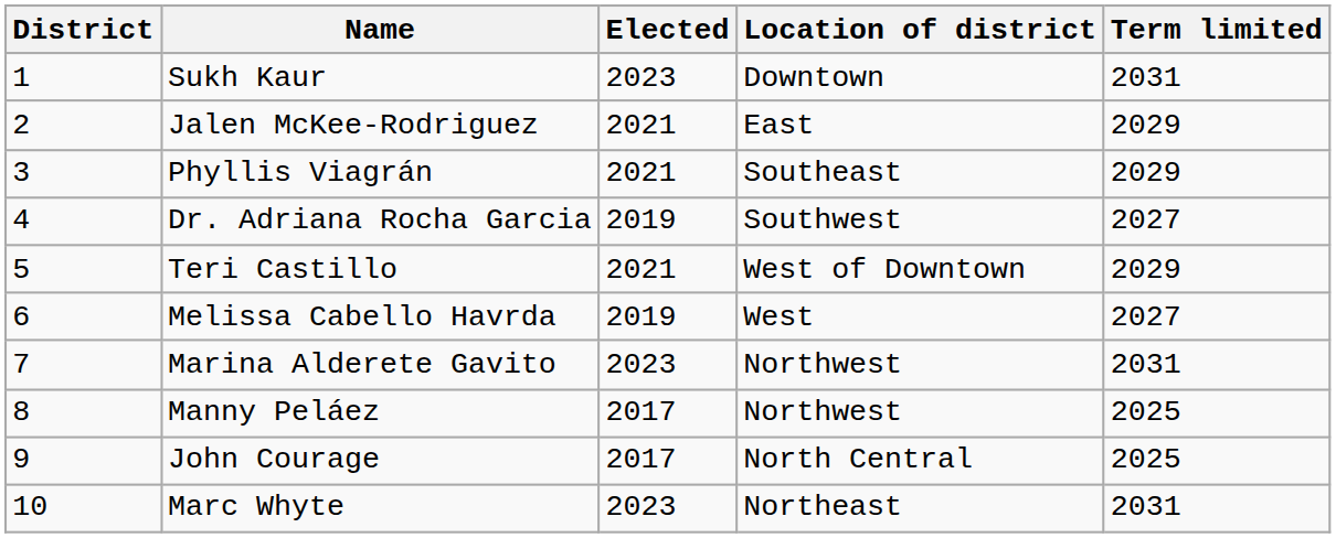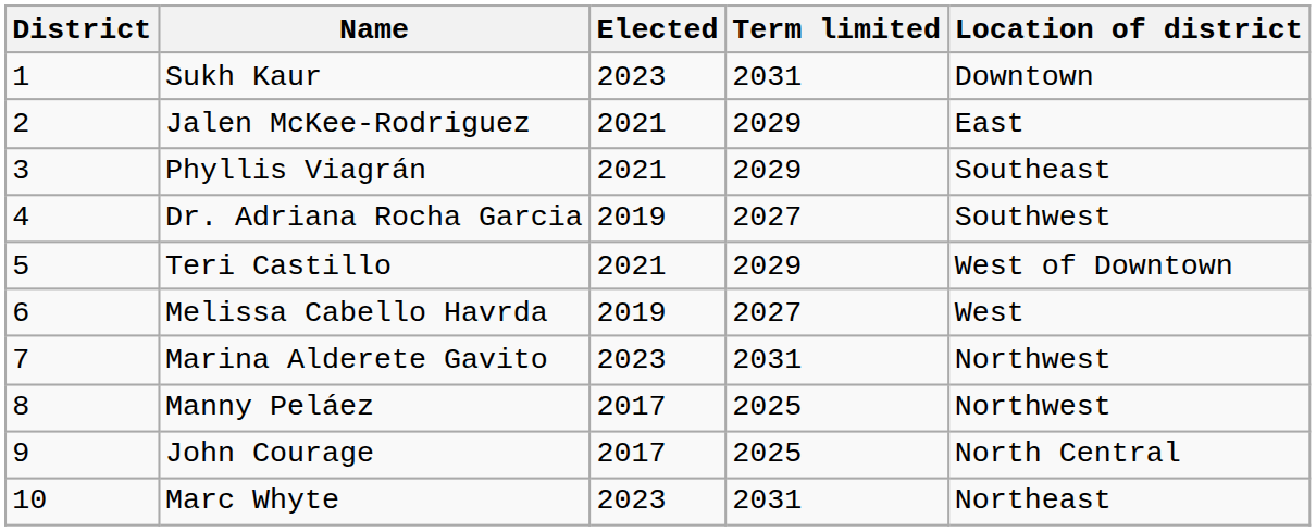columns swapped: Term limited <-> Location of district
